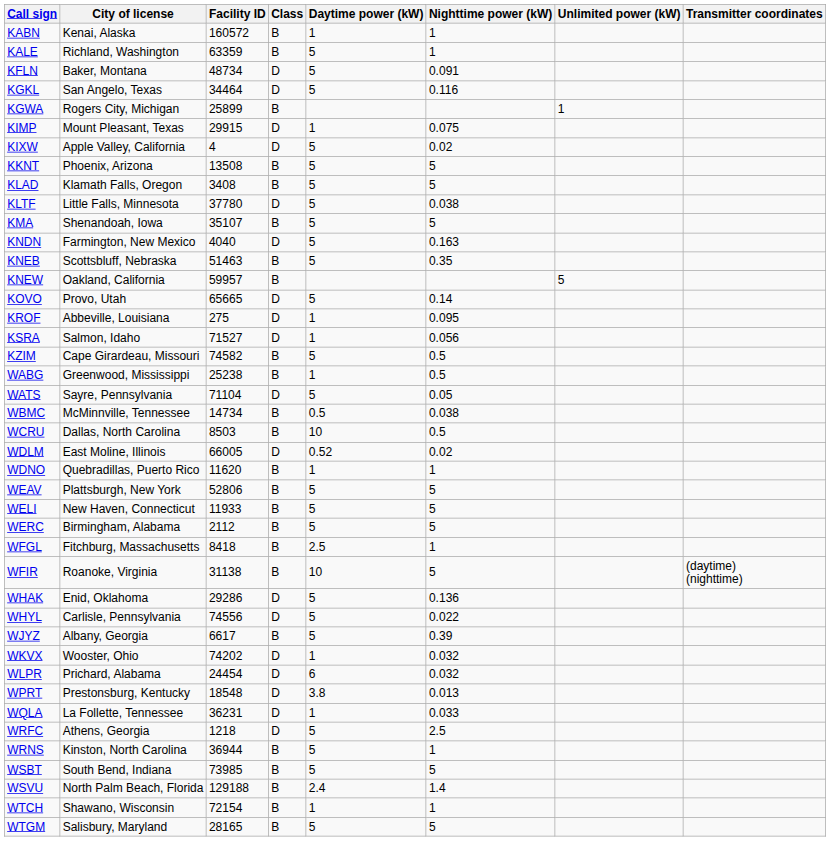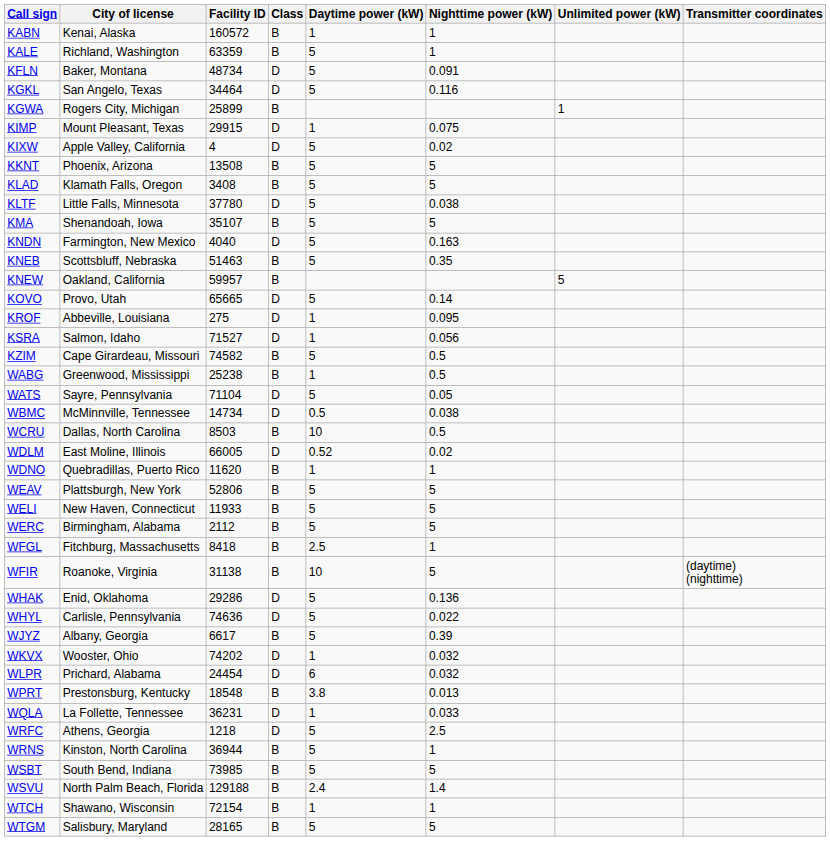WBMC | Class: B -> D
WHYL | Facility ID: 74556 -> 74636
WPRT | Class: D -> B
